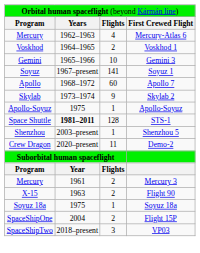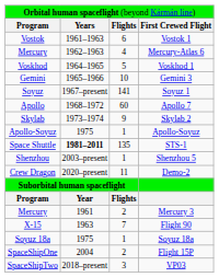+ row: Vostok | 1961–1963 | 6 | Vostok 1
Voskhod 1 | column 3: 2 -> 5
STS-1 | column 3: 128 -> 135
Flight 90 | column 3: 2 -> 7
